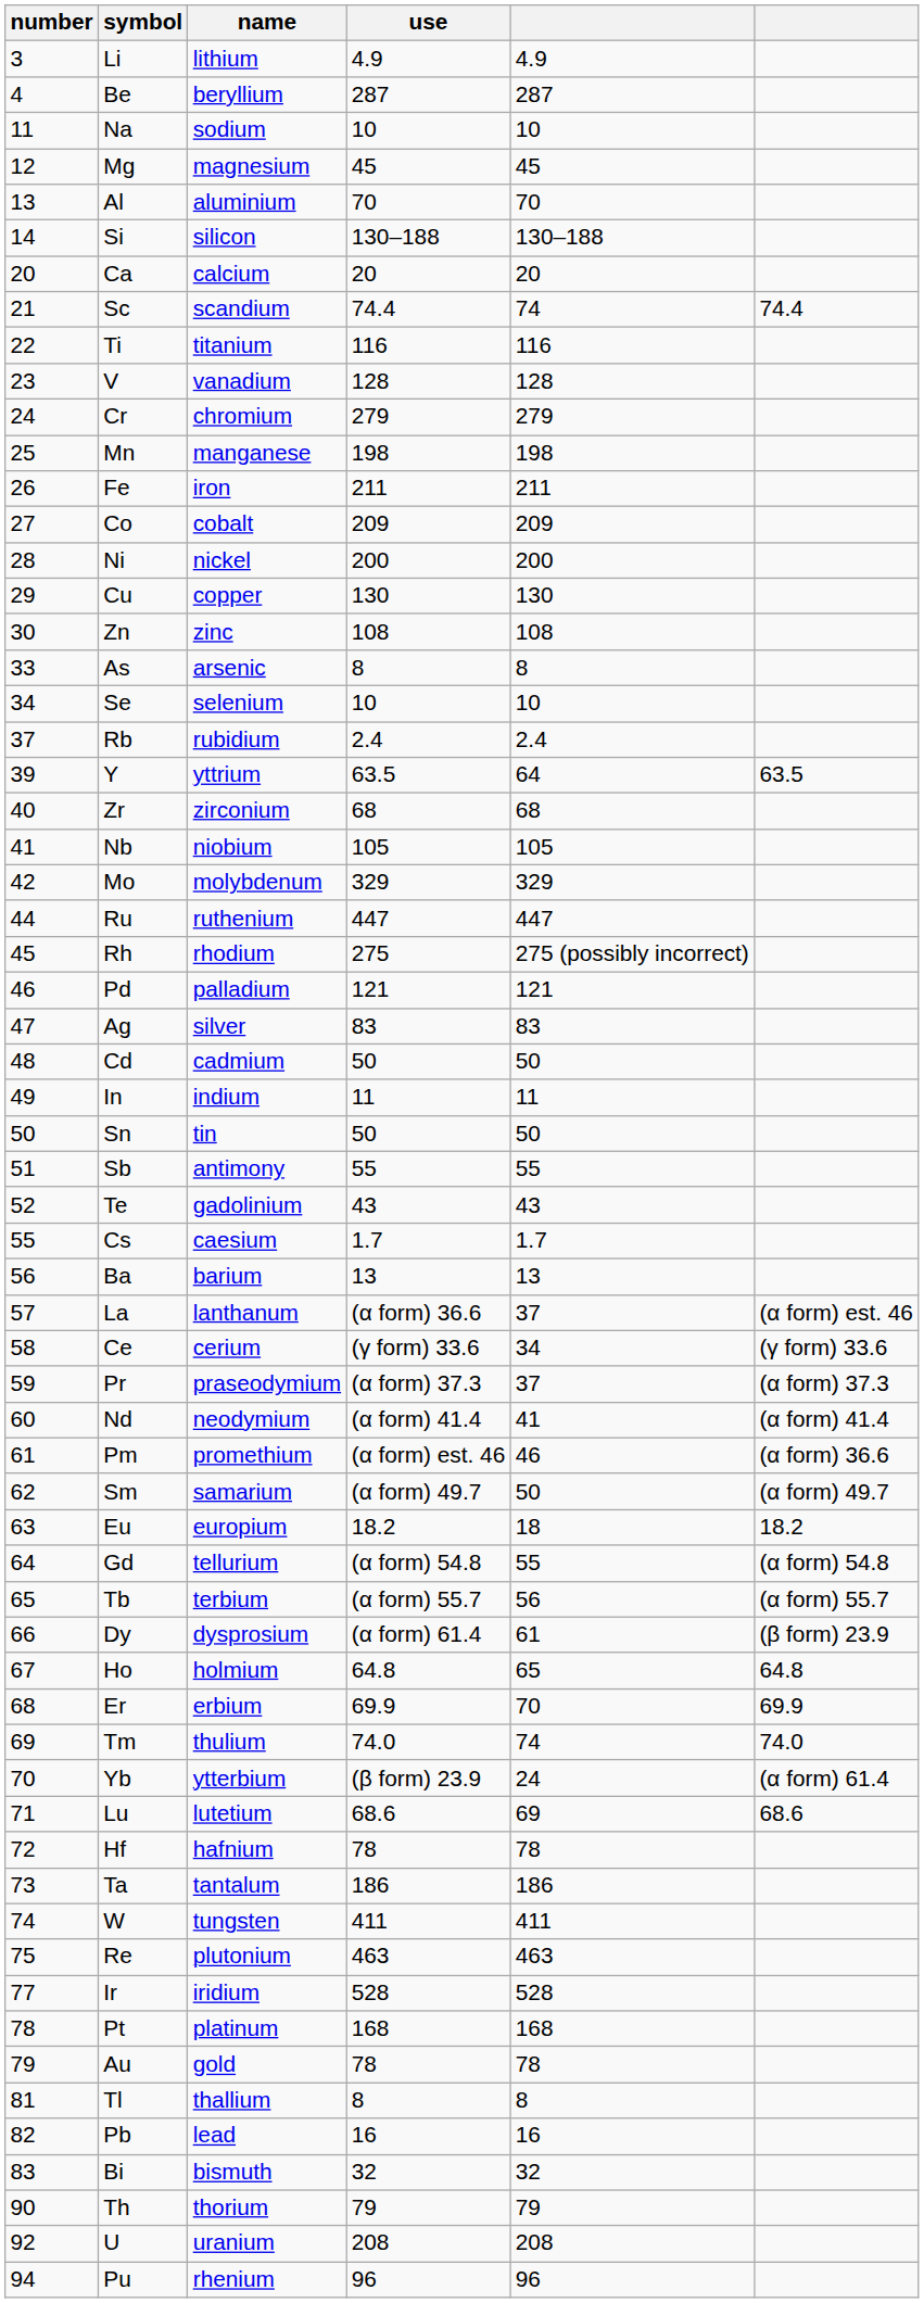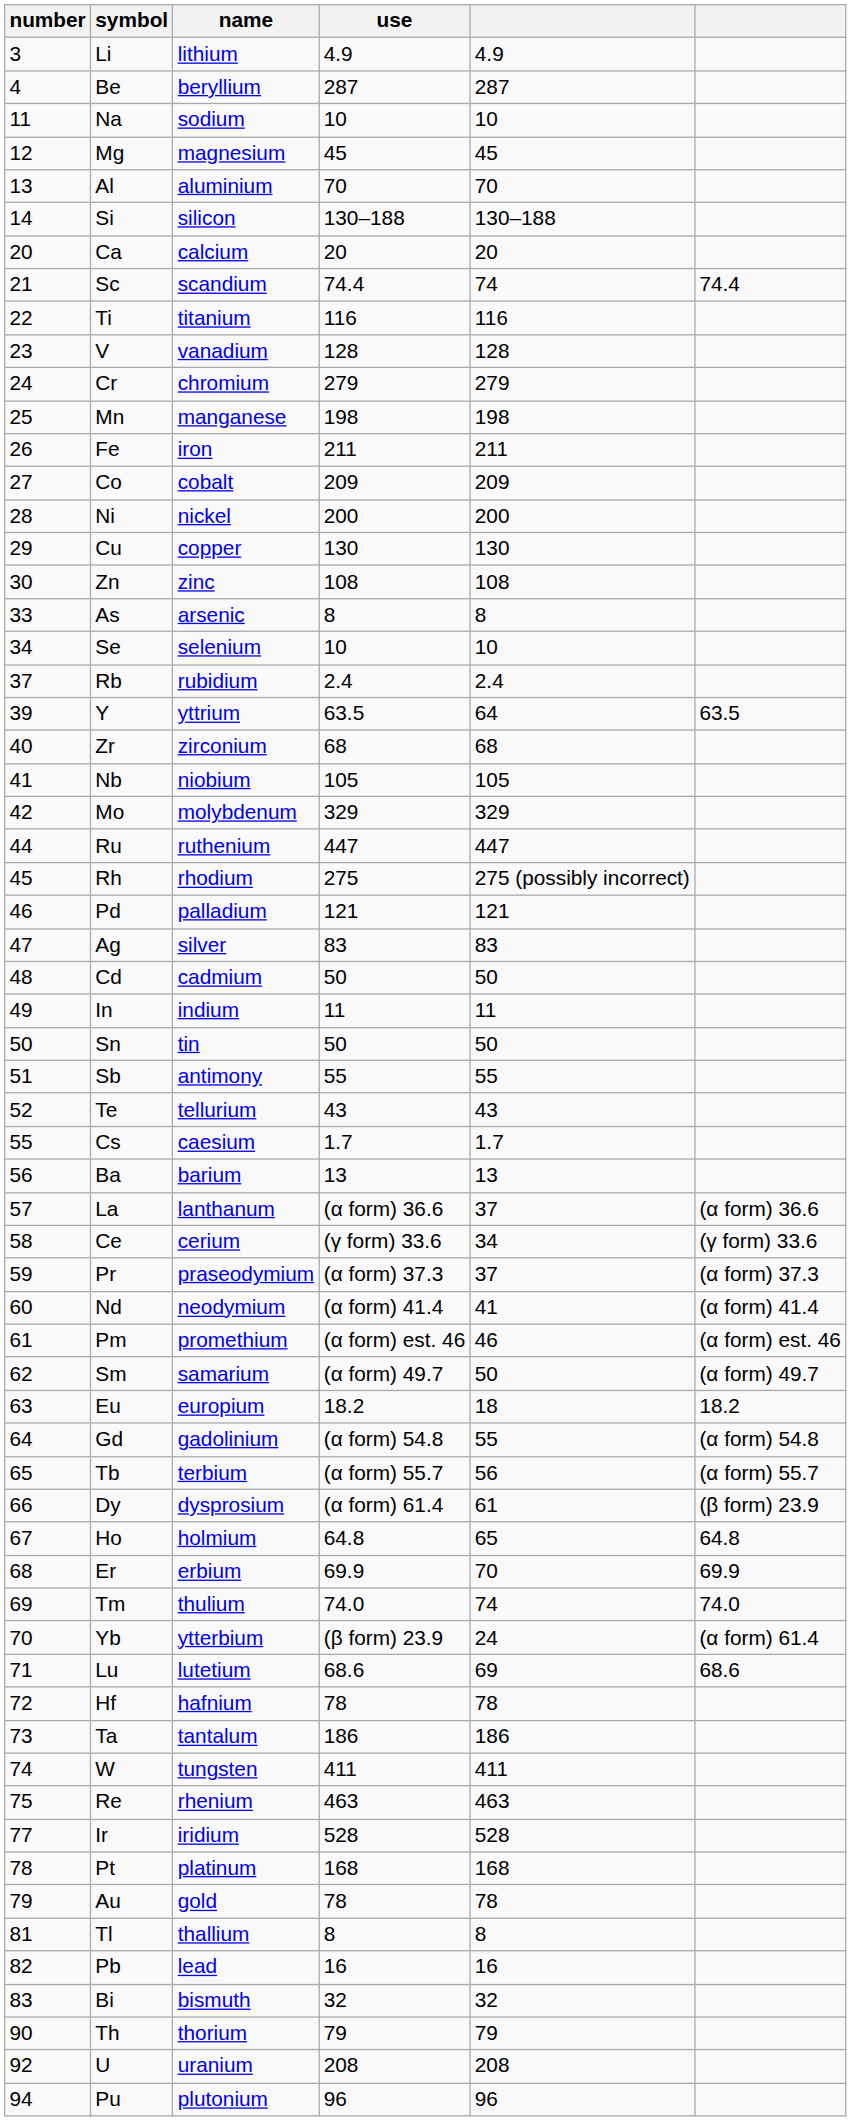Te | name: gadolinium -> tellurium
La | column 6: (α form) est. 46 -> (α form) 36.6
Pm | column 6: (α form) 36.6 -> (α form) est. 46
Gd | name: tellurium -> gadolinium
Re | name: plutonium -> rhenium
Pu | name: rhenium -> plutonium
